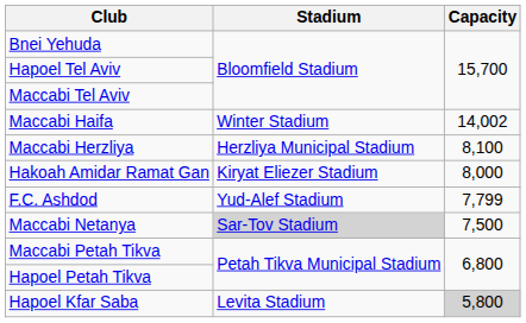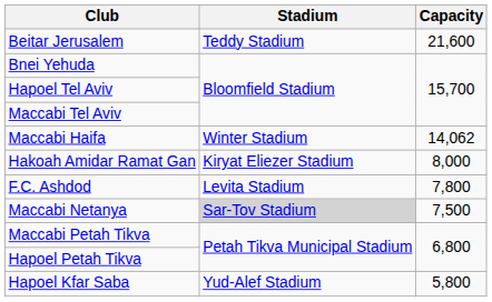+ row: Beitar Jerusalem | Teddy Stadium | 21,600
Maccabi Haifa | Capacity: 14,002 -> 14,062
- row: Maccabi Herzliya | Herzliya Municipal Stadium | 8,100
F.C. Ashdod | Stadium: Yud-Alef Stadium -> Levita Stadium
F.C. Ashdod | Capacity: 7,799 -> 7,800
Hapoel Kfar Saba | Stadium: Levita Stadium -> Yud-Alef Stadium
Hapoel Kfar Saba | Capacity: lightgrey background -> no background
